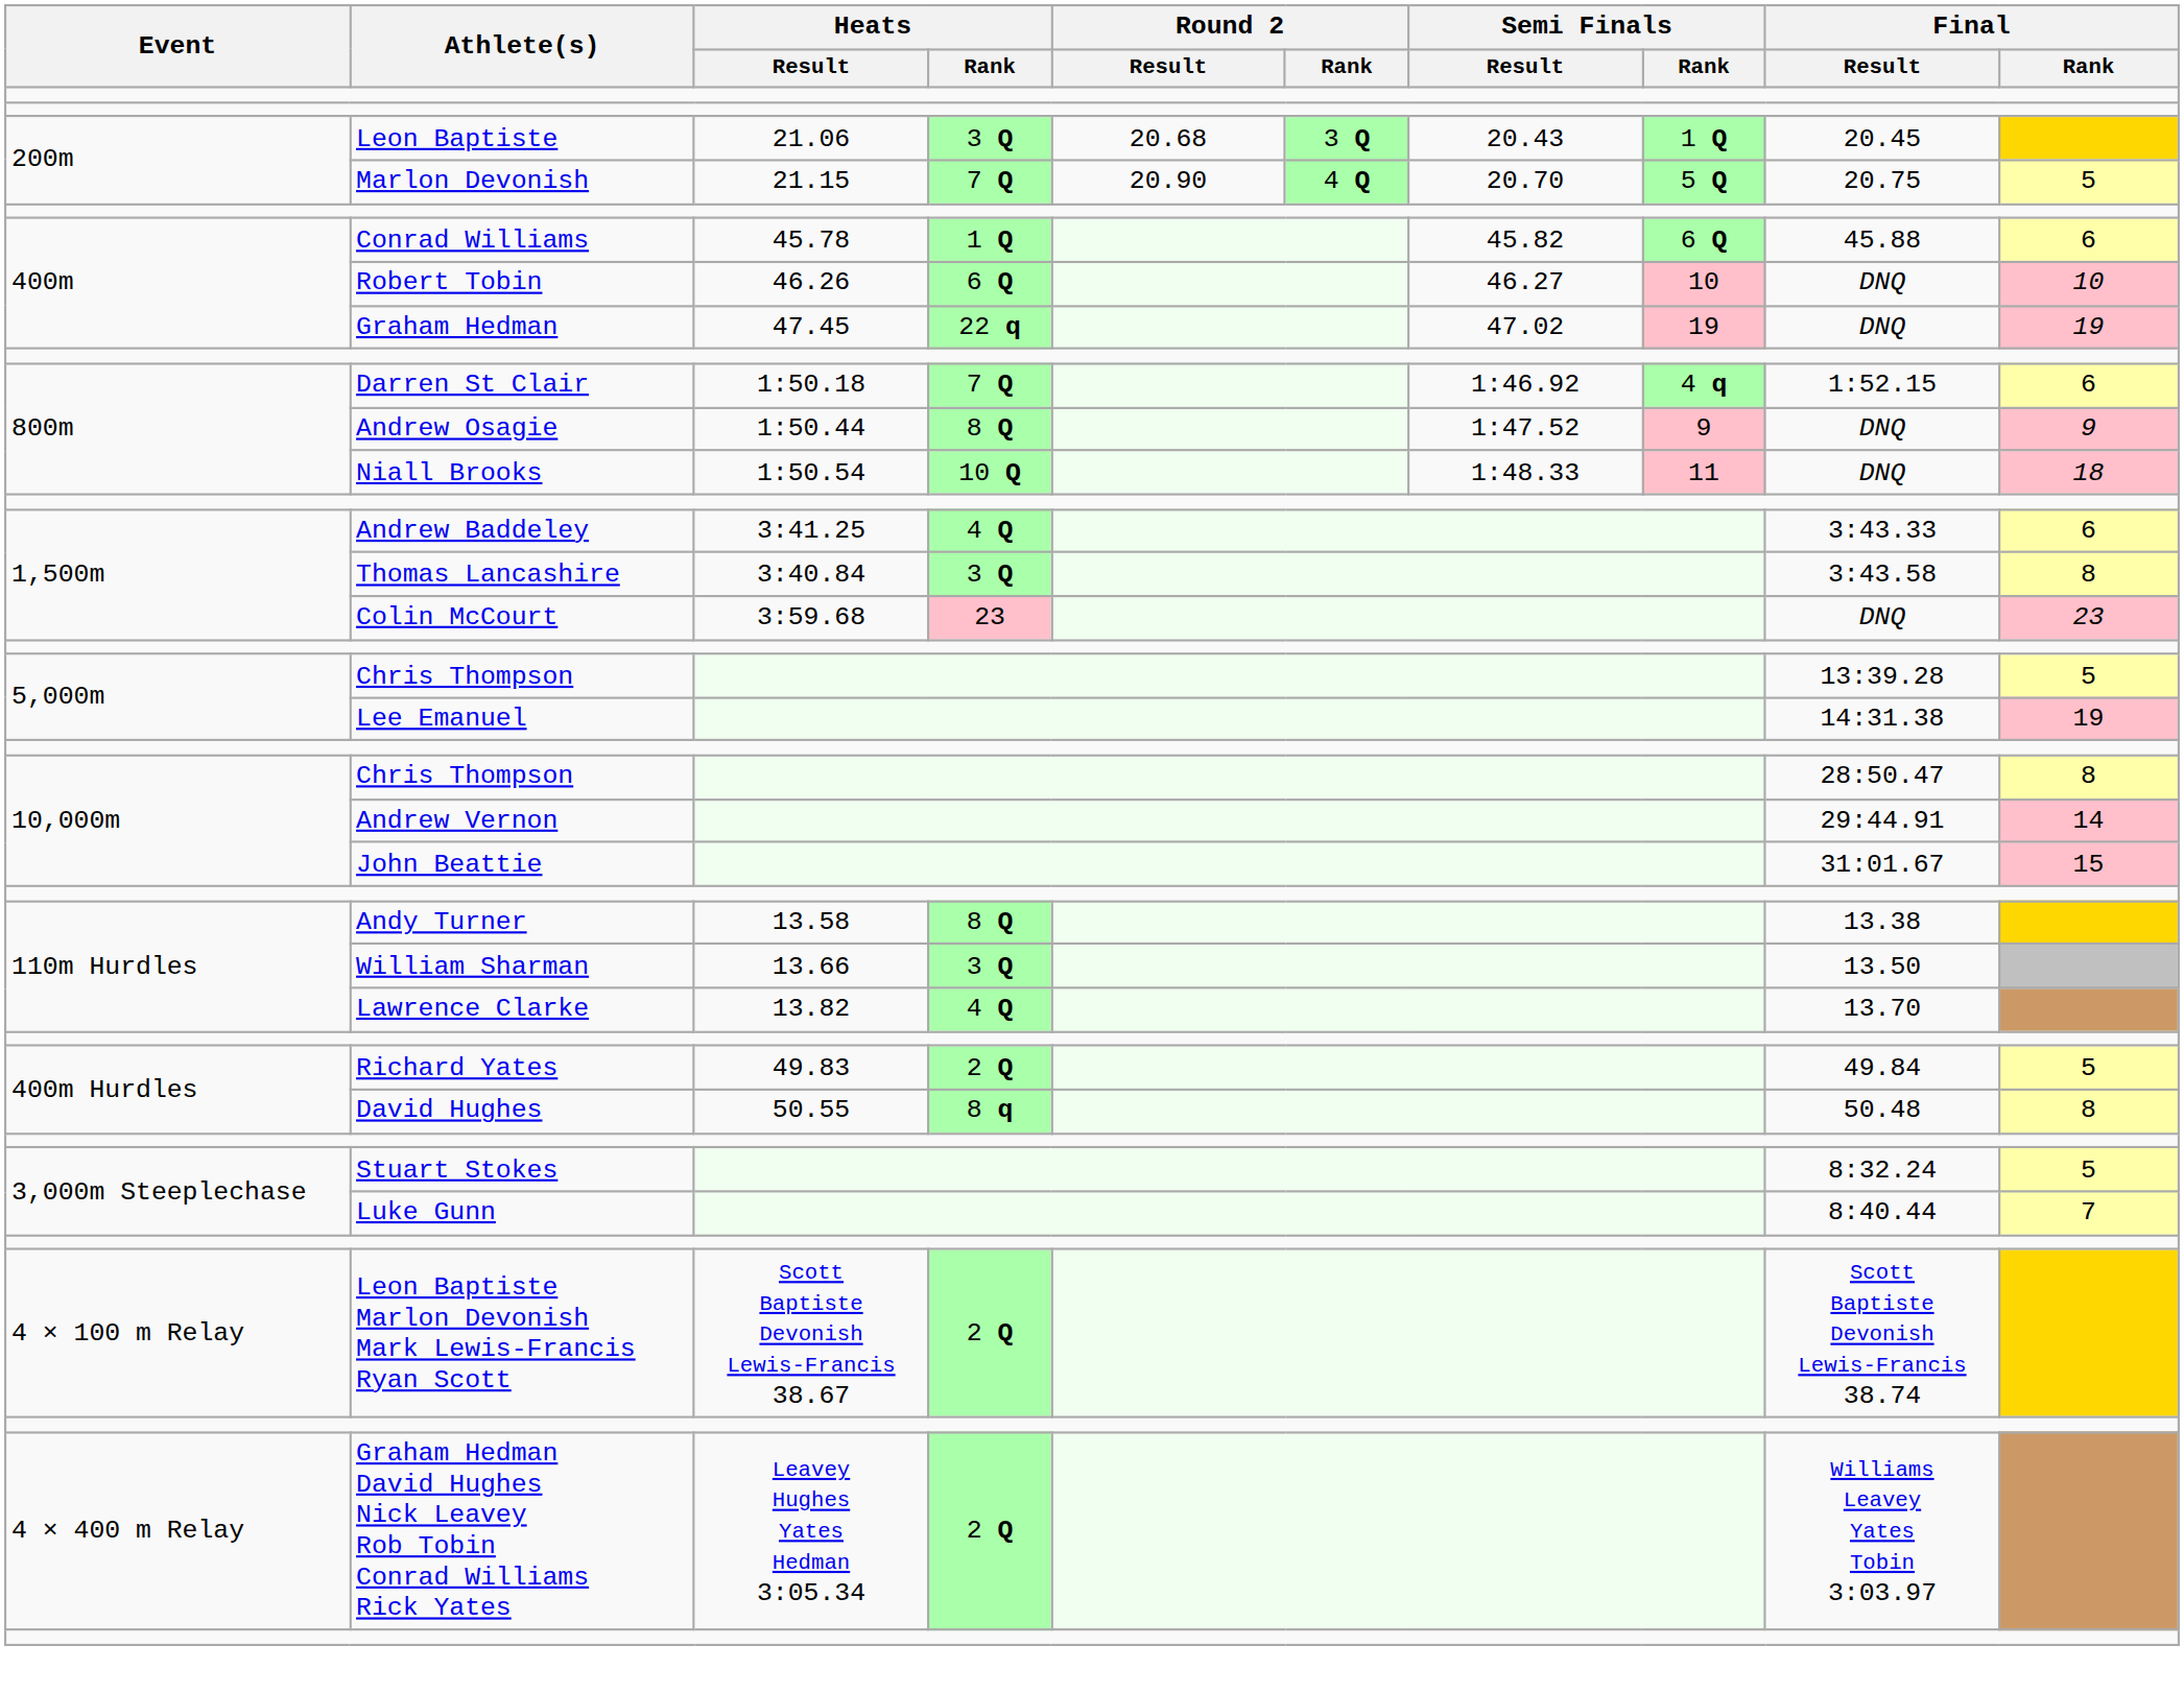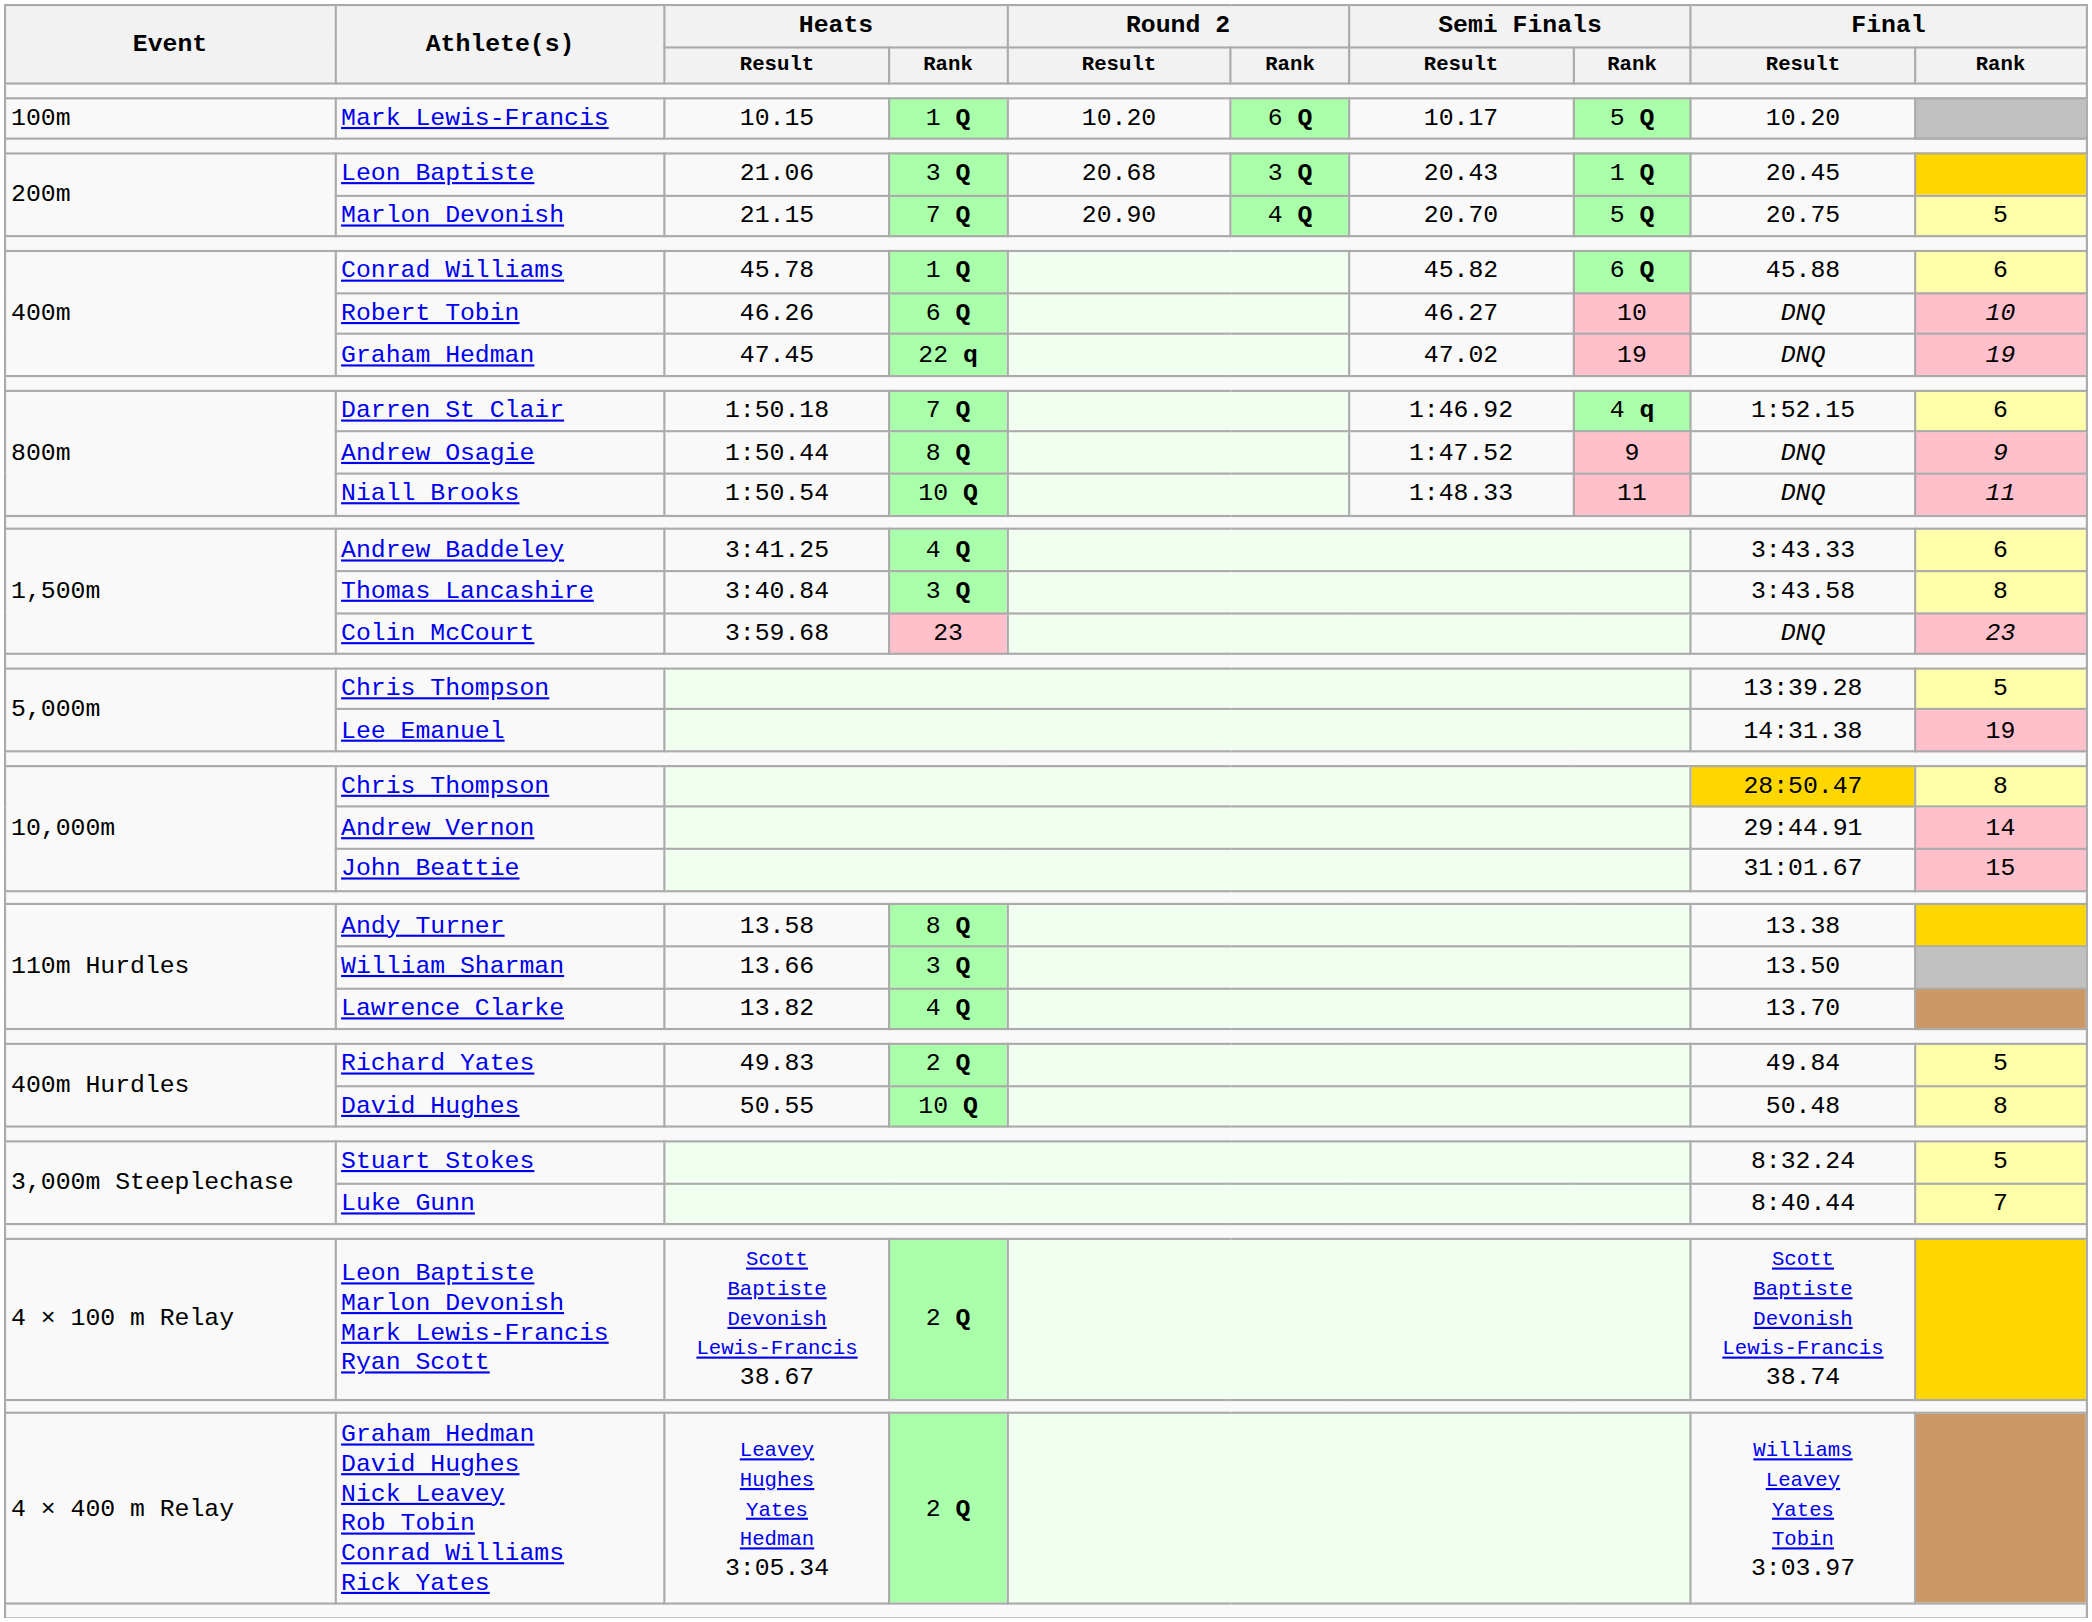+ row: 100m | Mark Lewis-Francis | 10.15 | 1 Q | 10.20 | 6 Q | 10.17 | 5 Q | 10.20
Niall Brooks | Final / Rank: 18 -> 11
10,000m / Chris Thompson | Final / Result: no background -> gold background
David Hughes | Heats / Rank: 8 q -> 10 Q
